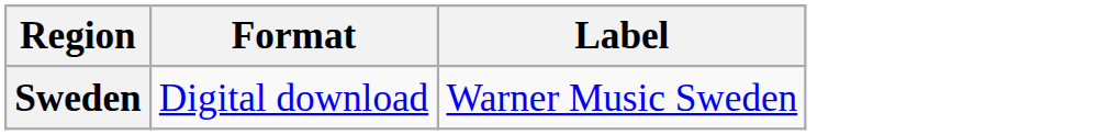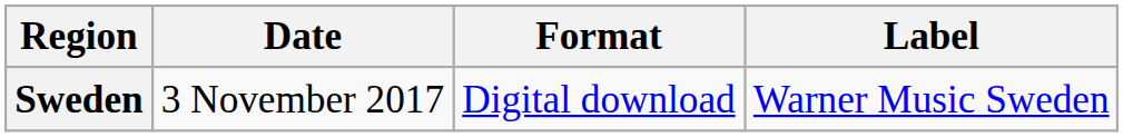+ column: Date | 3 November 2017
